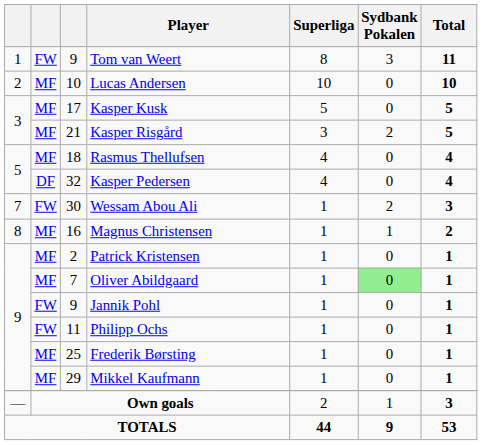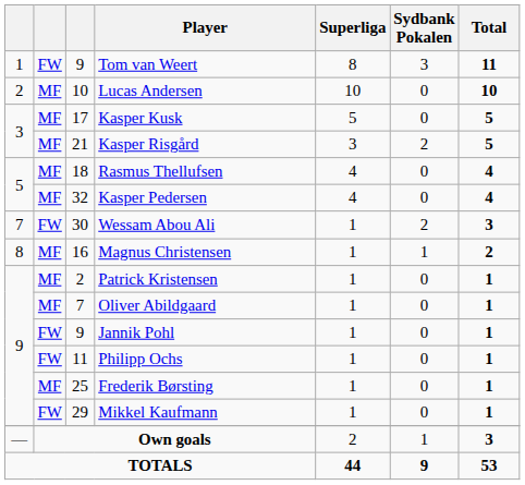Kasper Pedersen | column 2: DF -> MF
Oliver Abildgaard | Sydbank Pokalen: lightgreen background -> no background
Mikkel Kaufmann | column 2: MF -> FW
